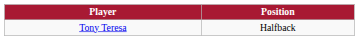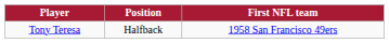+ column: First NFL team | 1958 San Francisco 49ers
